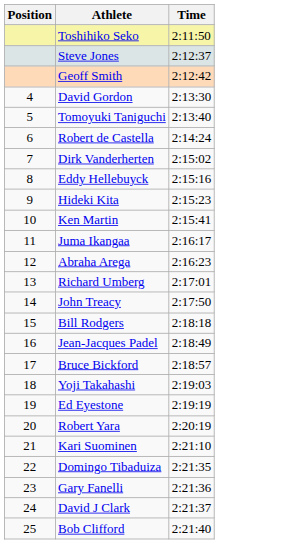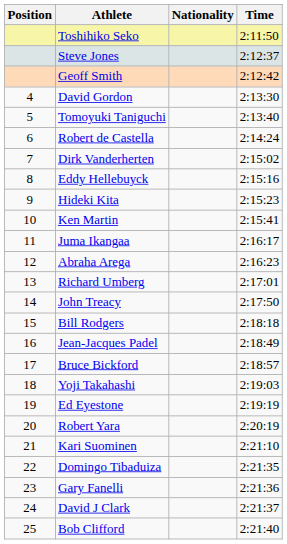+ column: Nationality
